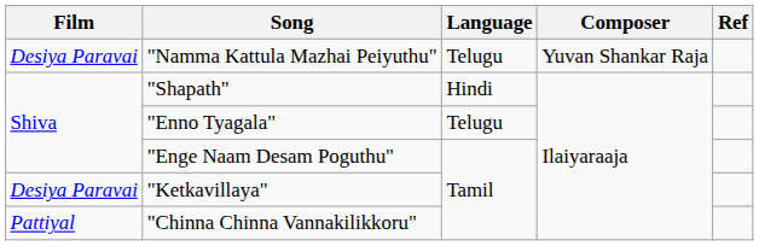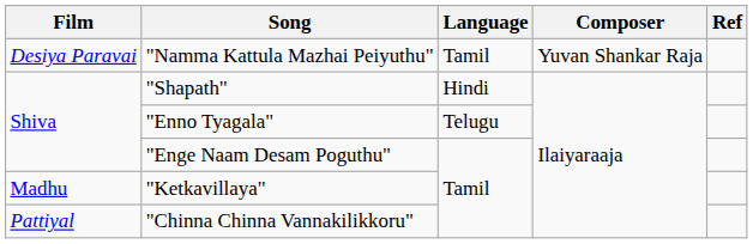"Namma Kattula Mazhai Peiyuthu" | Language: Telugu -> Tamil
"Ketkavillaya" | Film: Desiya Paravai -> Madhu
